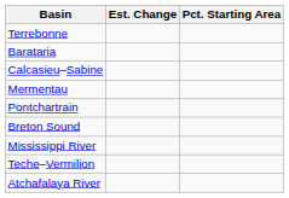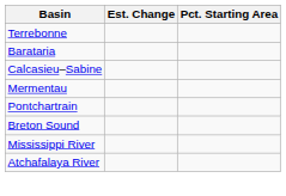- row: Teche–Vermilion
